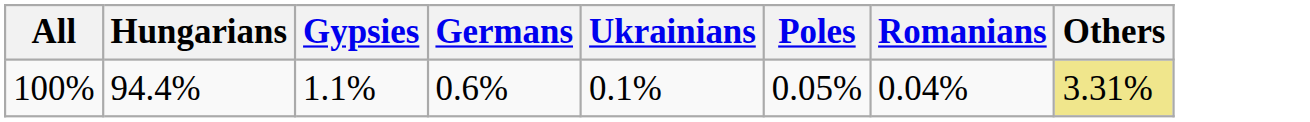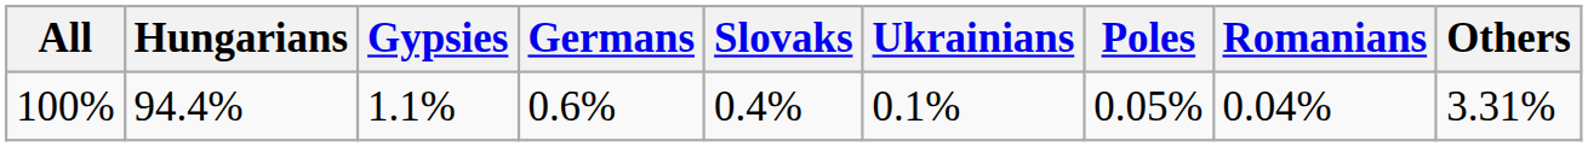+ column: Slovaks | 0.4%
100% | Others: khaki background -> no background
